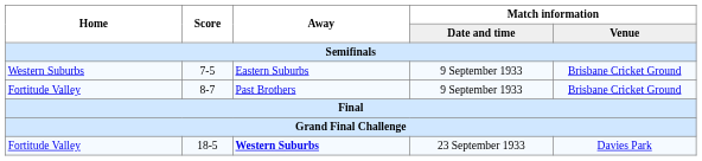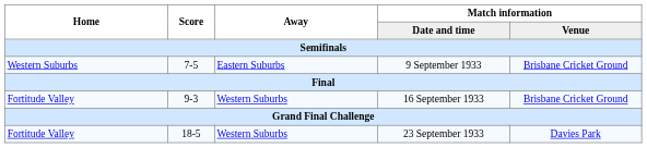- row: Fortitude Valley | 8-7 | Past Brothers | 9 September 1933 | Brisbane Cricket Ground
+ row: Fortitude Valley | 9-3 | Western Suburbs | 16 September 1933 | Brisbane Cricket Ground
18-5 | Away: bold -> normal
